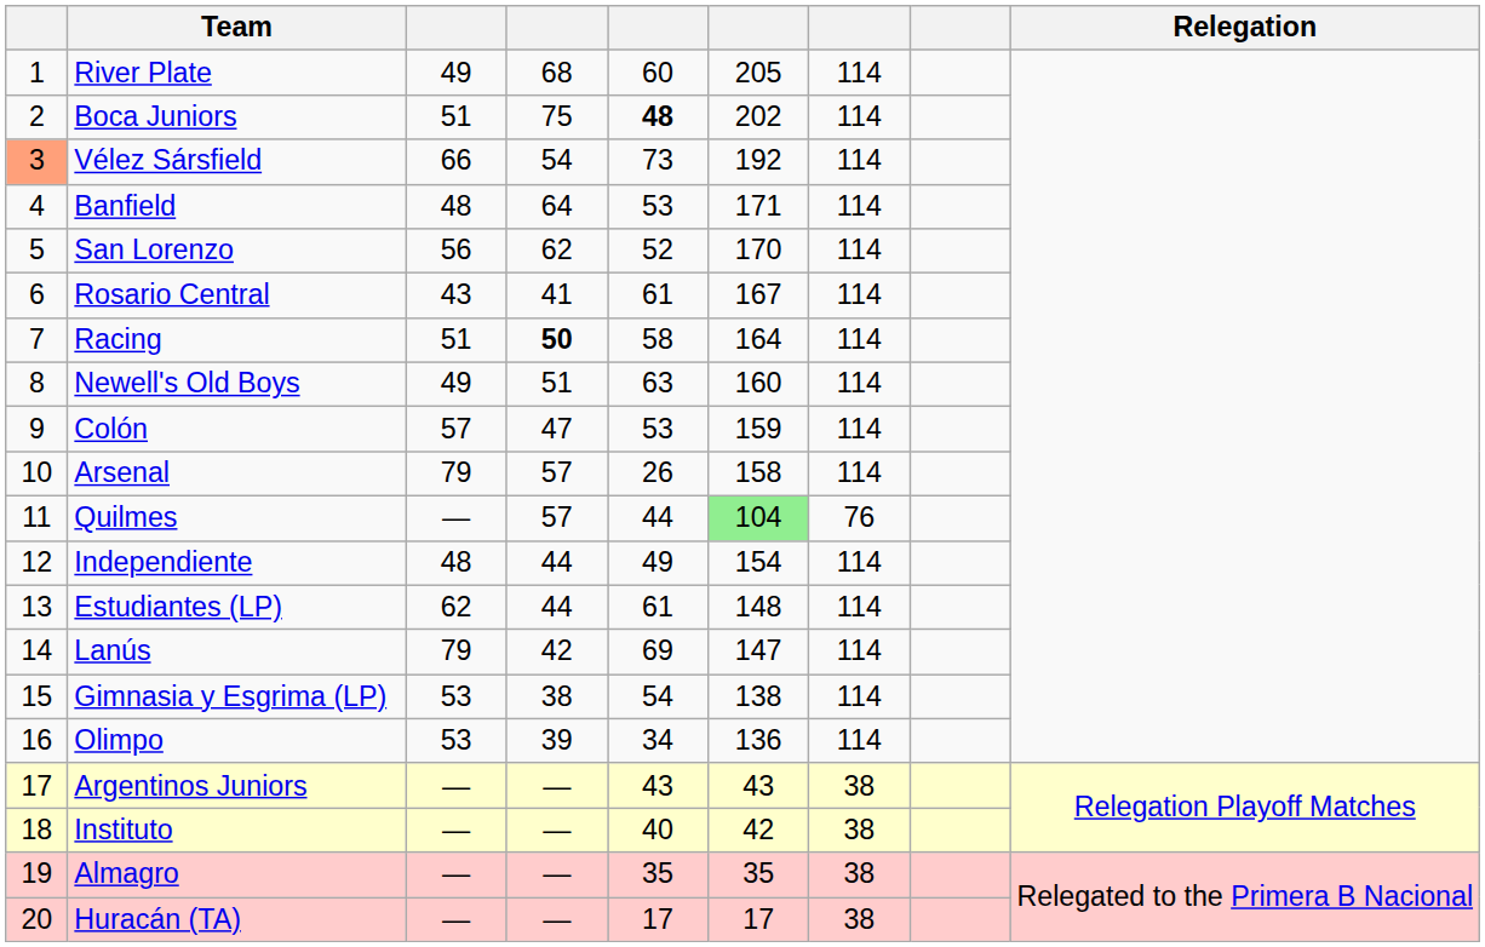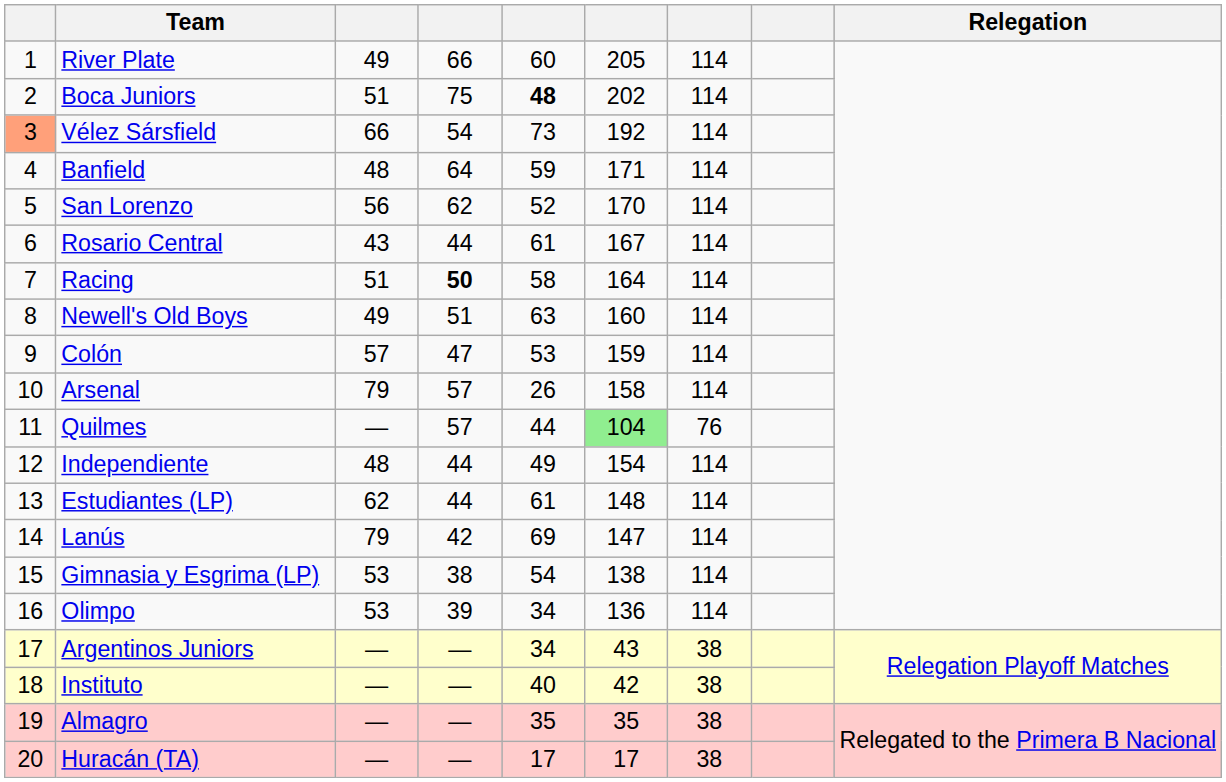River Plate | column 4: 68 -> 66
Banfield | column 5: 53 -> 59
Rosario Central | column 4: 41 -> 44
Argentinos Juniors | column 5: 43 -> 34
